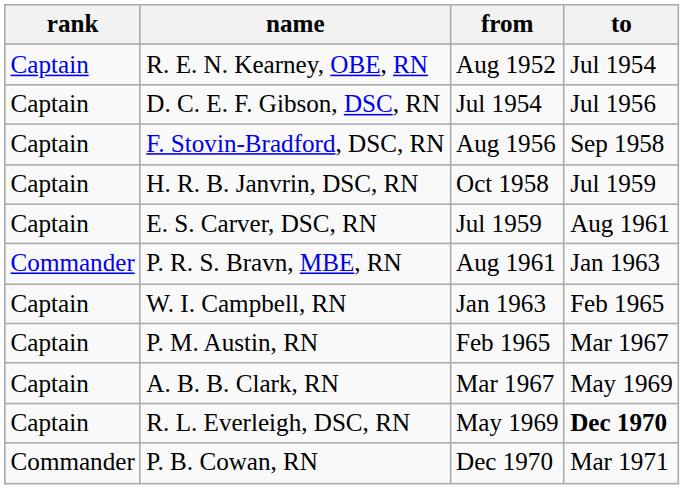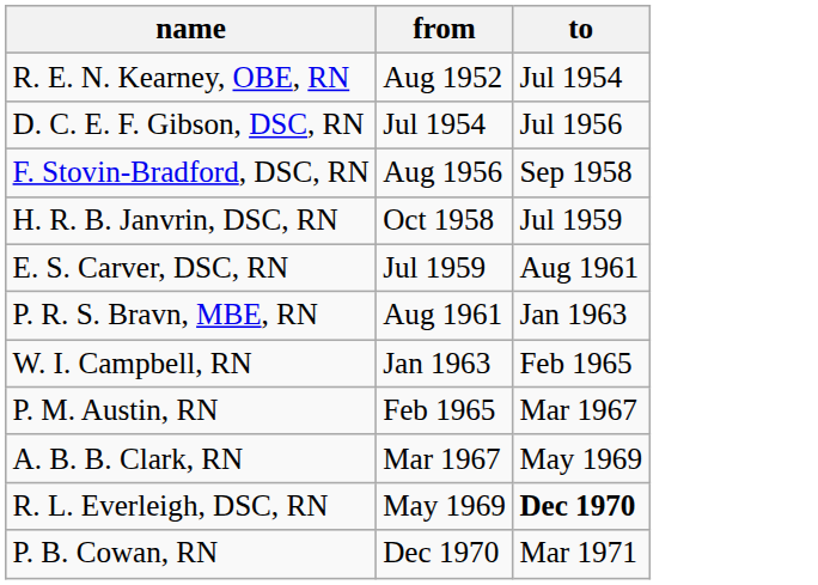- column: rank | Captain | Captain | Captain | Captain | Captain | Commander | Captain | Captain | Captain | Captain | Commander
